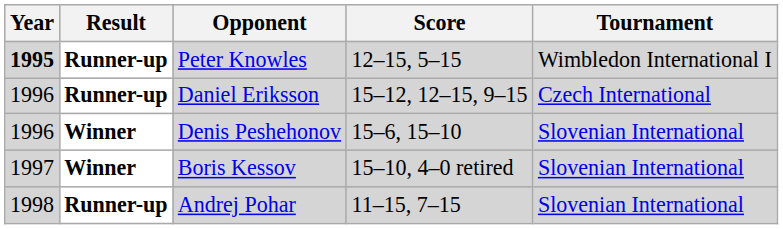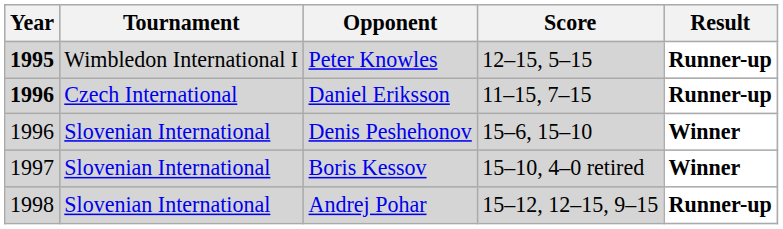columns swapped: Tournament <-> Result
Daniel Eriksson | Year: normal -> bold
Daniel Eriksson | Score: 15–12, 12–15, 9–15 -> 11–15, 7–15
Andrej Pohar | Score: 11–15, 7–15 -> 15–12, 12–15, 9–15
